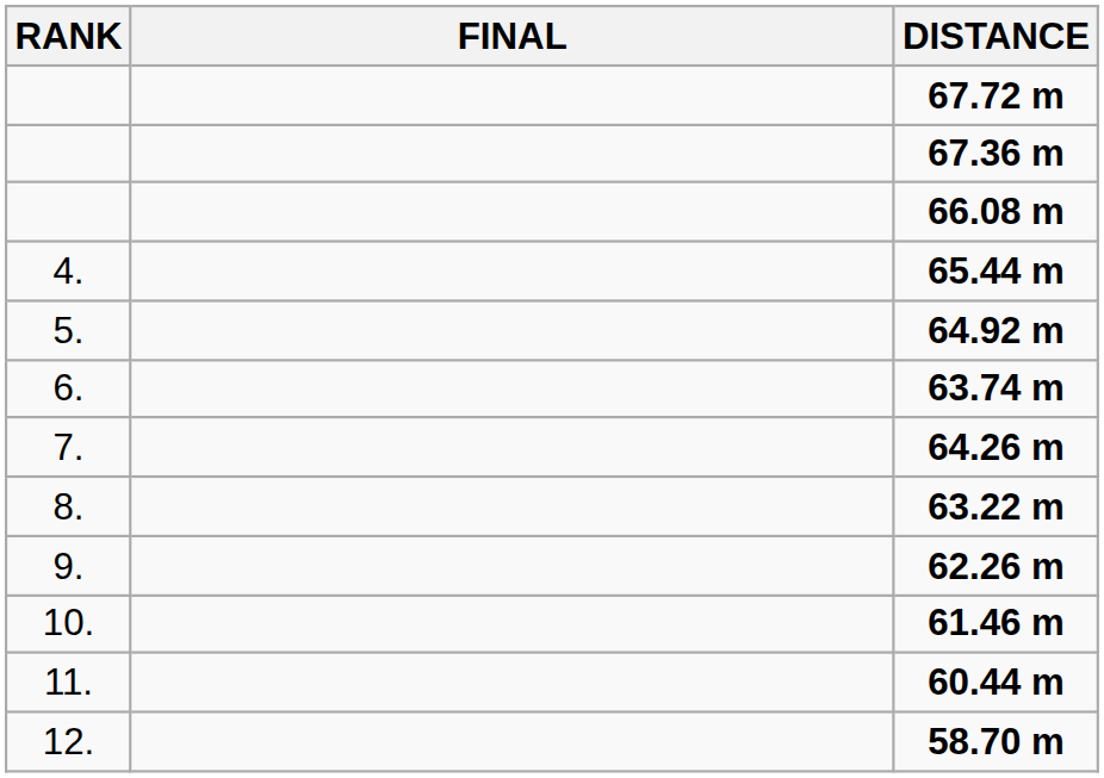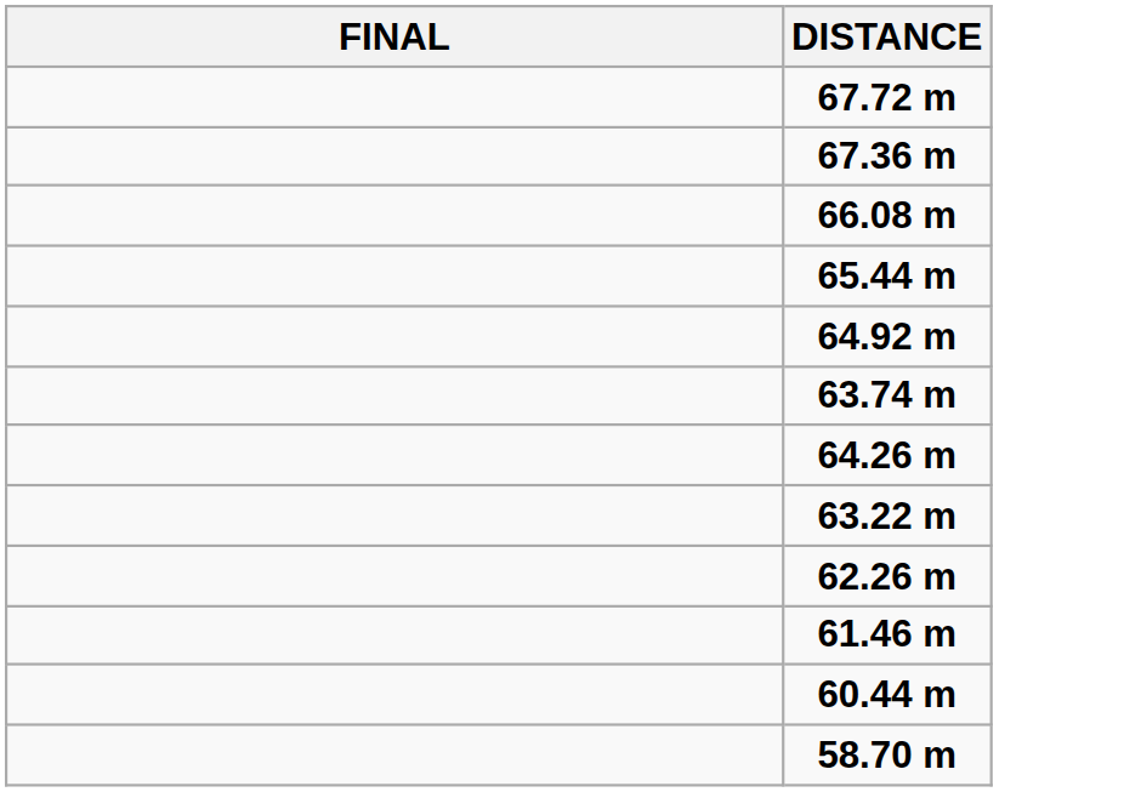- column: RANK | 4. | 5. | 6. | 7. | 8. | 9. | 10. | 11. | 12.
